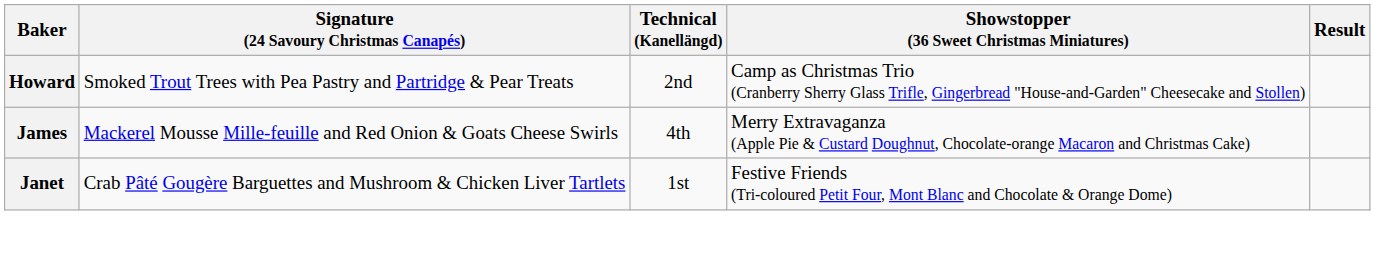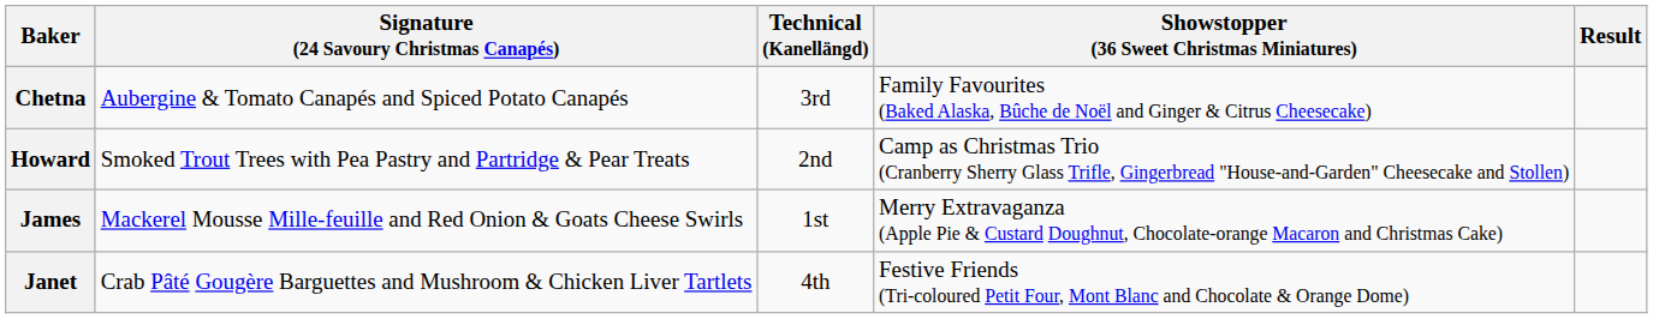+ row: Chetna | Aubergine & Tomato Canapés and Spiced Potato Canapés | 3rd | Family Favourites (Baked Alaska, Bûche de Noël and Ginger & Citrus Cheesecake)
James | Technical (Kanellängd): 4th -> 1st
Janet | Technical (Kanellängd): 1st -> 4th
